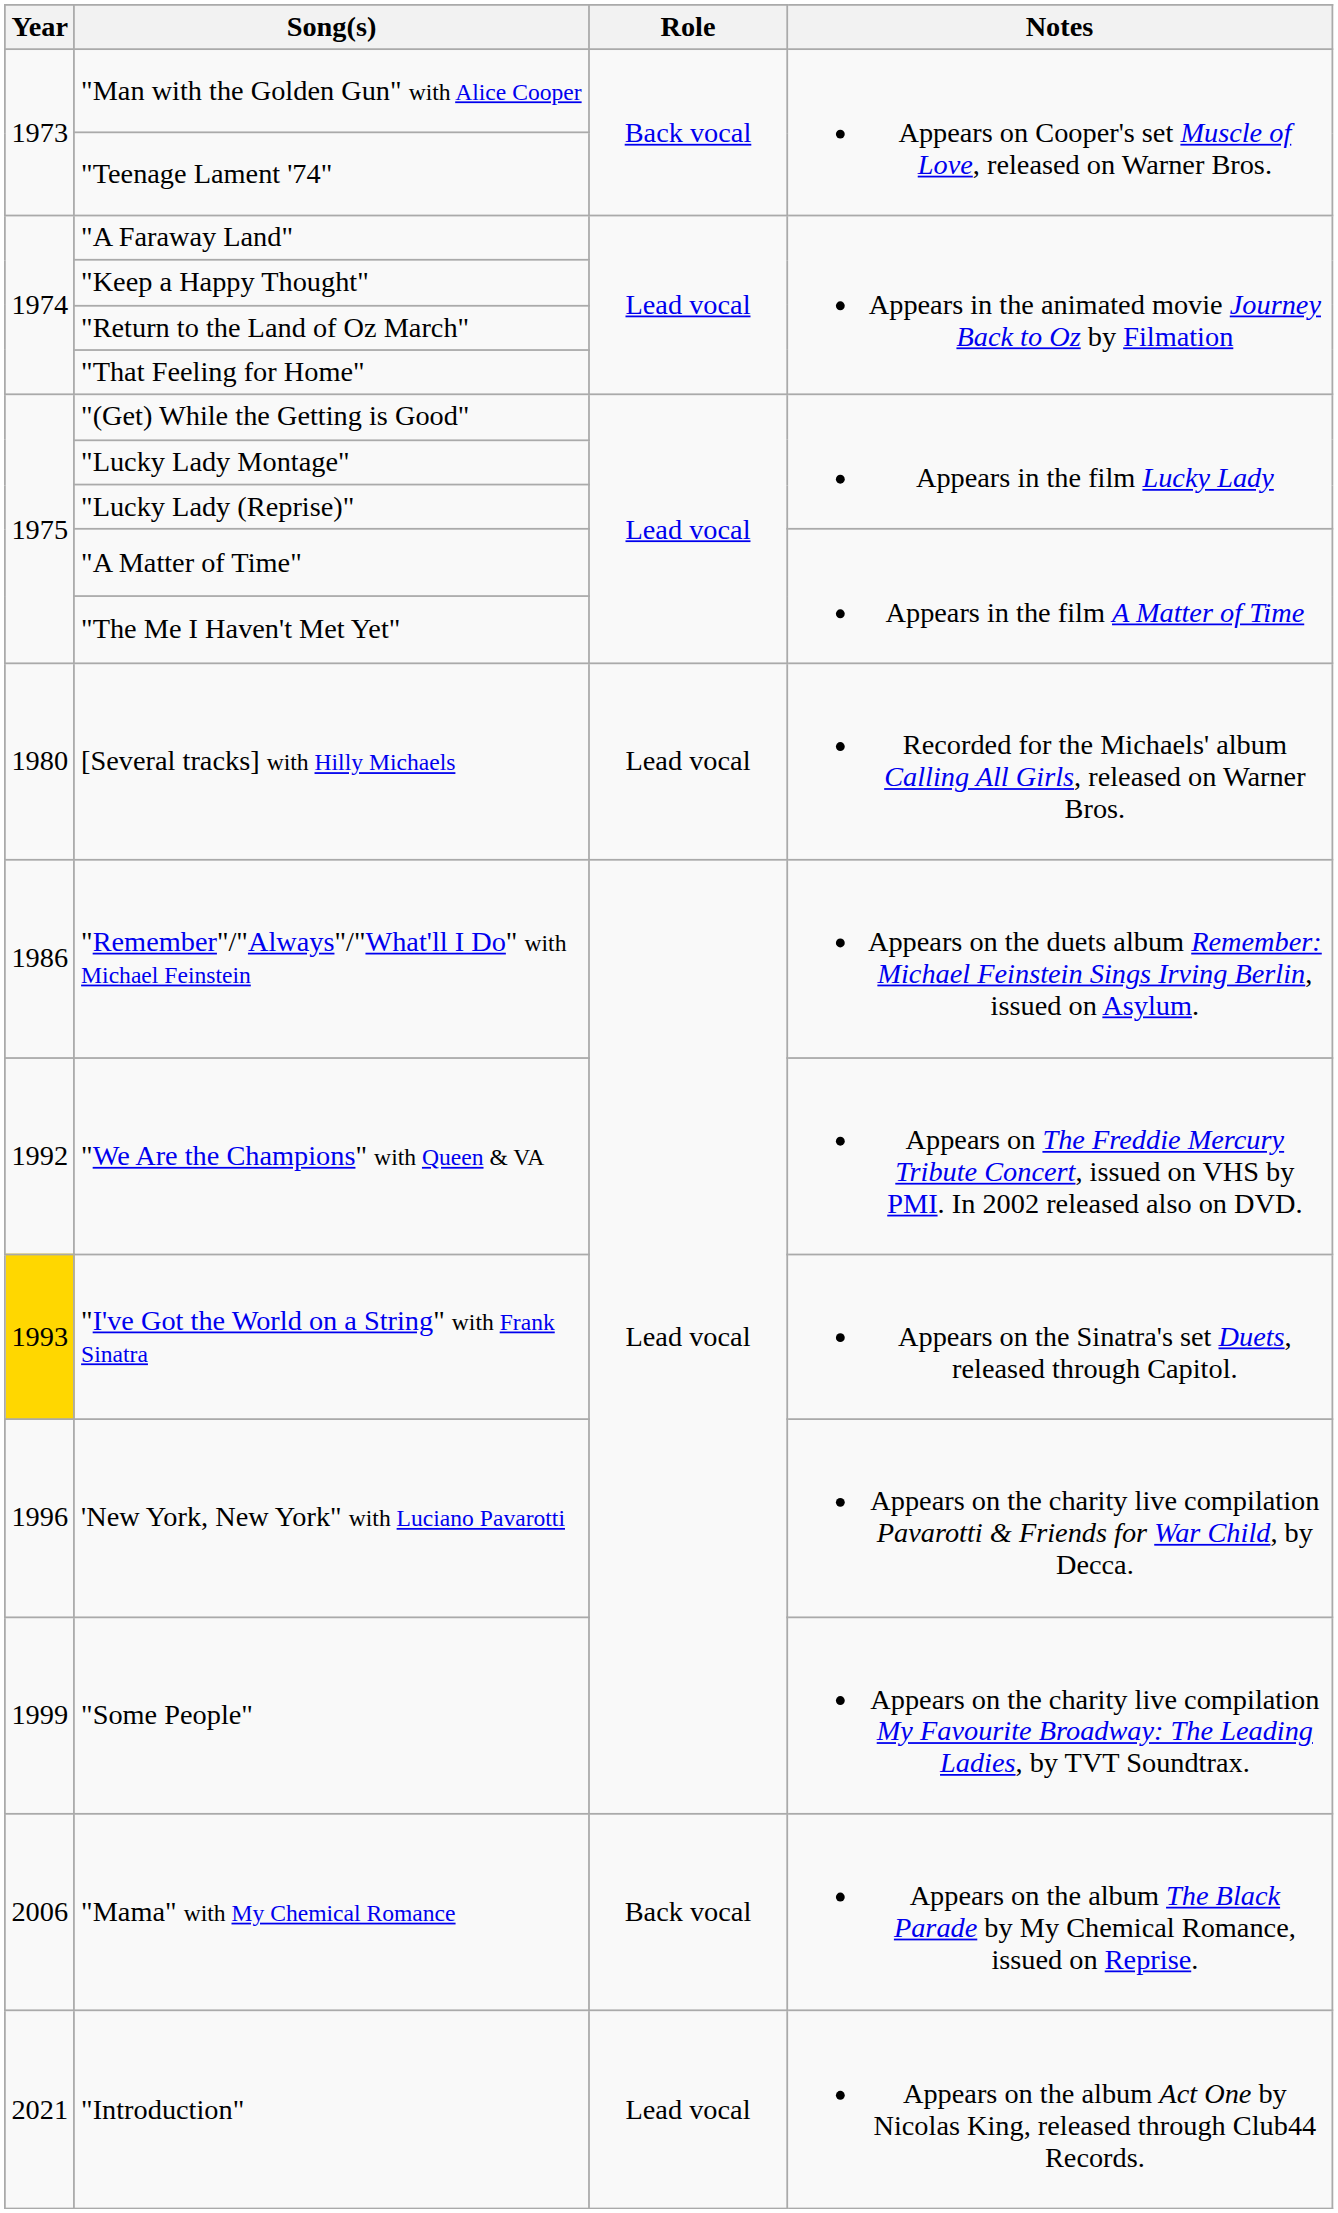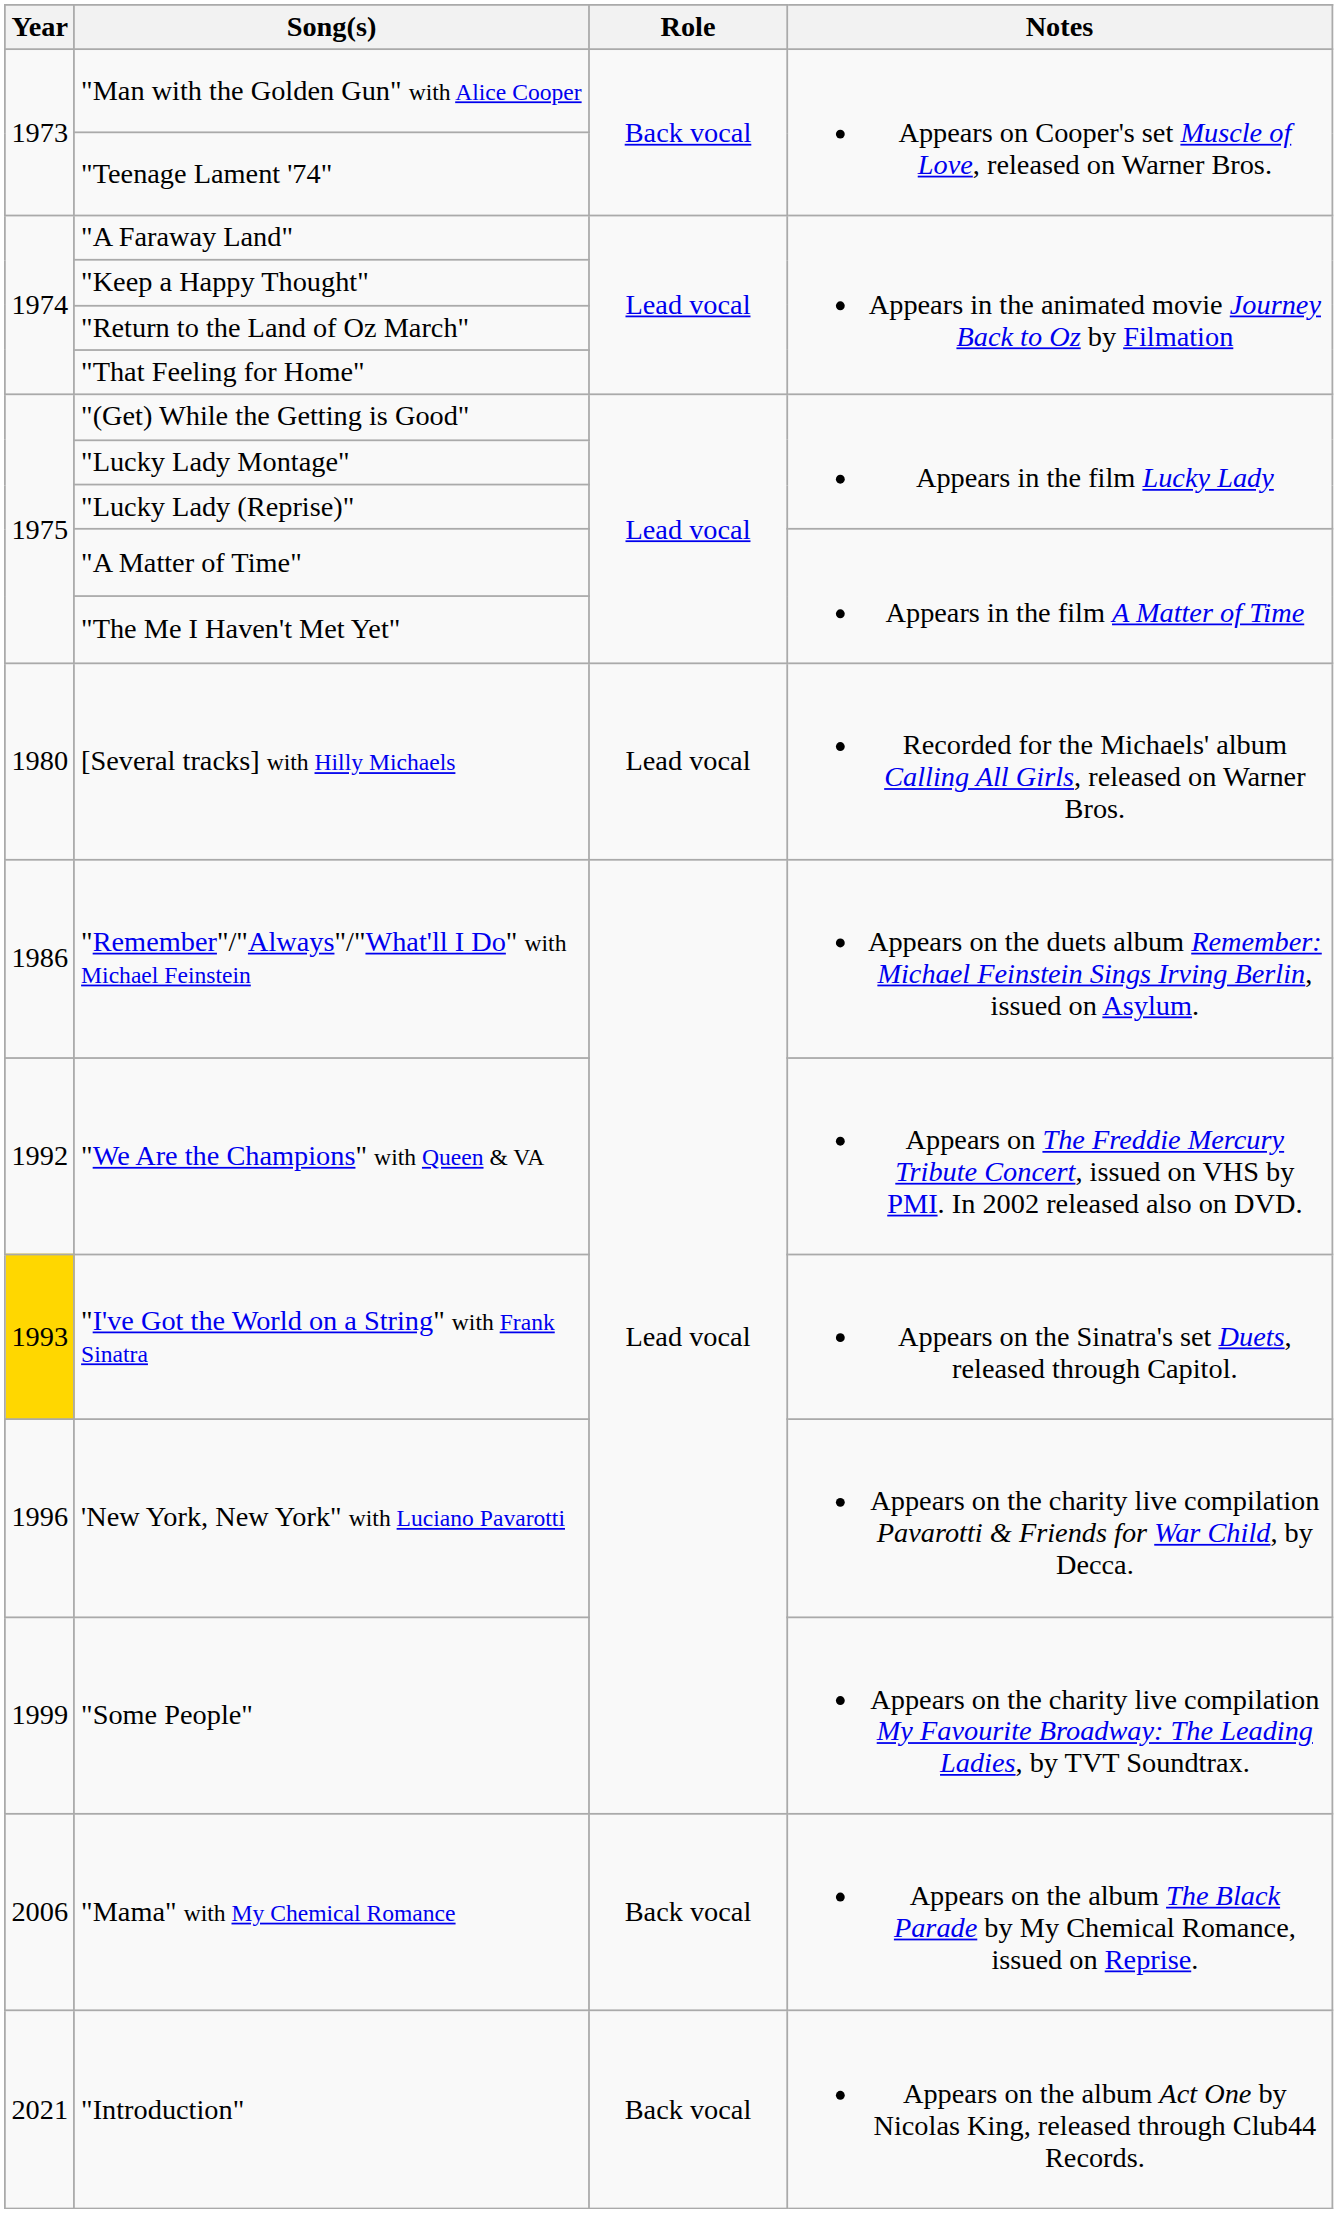"Introduction" | Role: Lead vocal -> Back vocal
